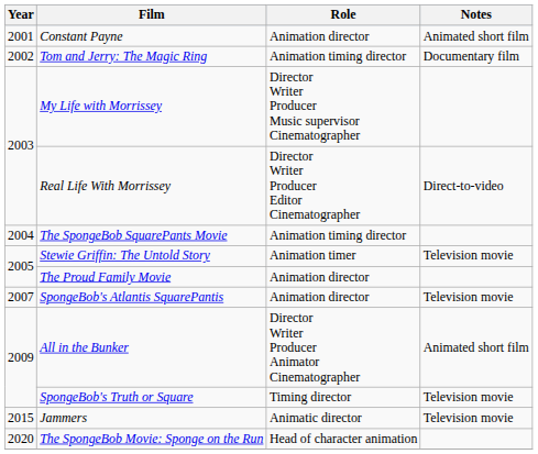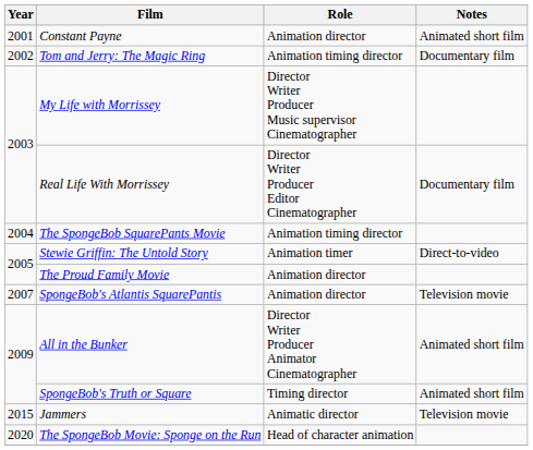Real Life With Morrissey | Notes: Direct-to-video -> Documentary film
Stewie Griffin: The Untold Story | Notes: Television movie -> Direct-to-video
SpongeBob's Truth or Square | Notes: Television movie -> Animated short film
